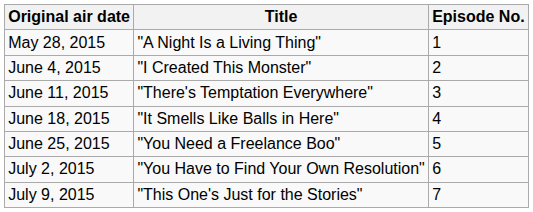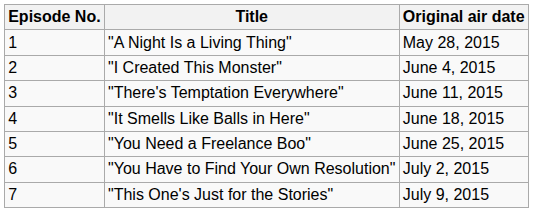columns swapped: Episode No. <-> Original air date
